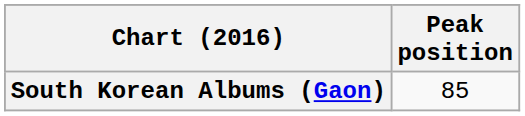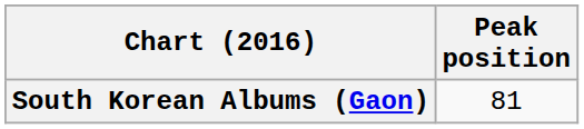South Korean Albums (Gaon) | Peak position: 85 -> 81
